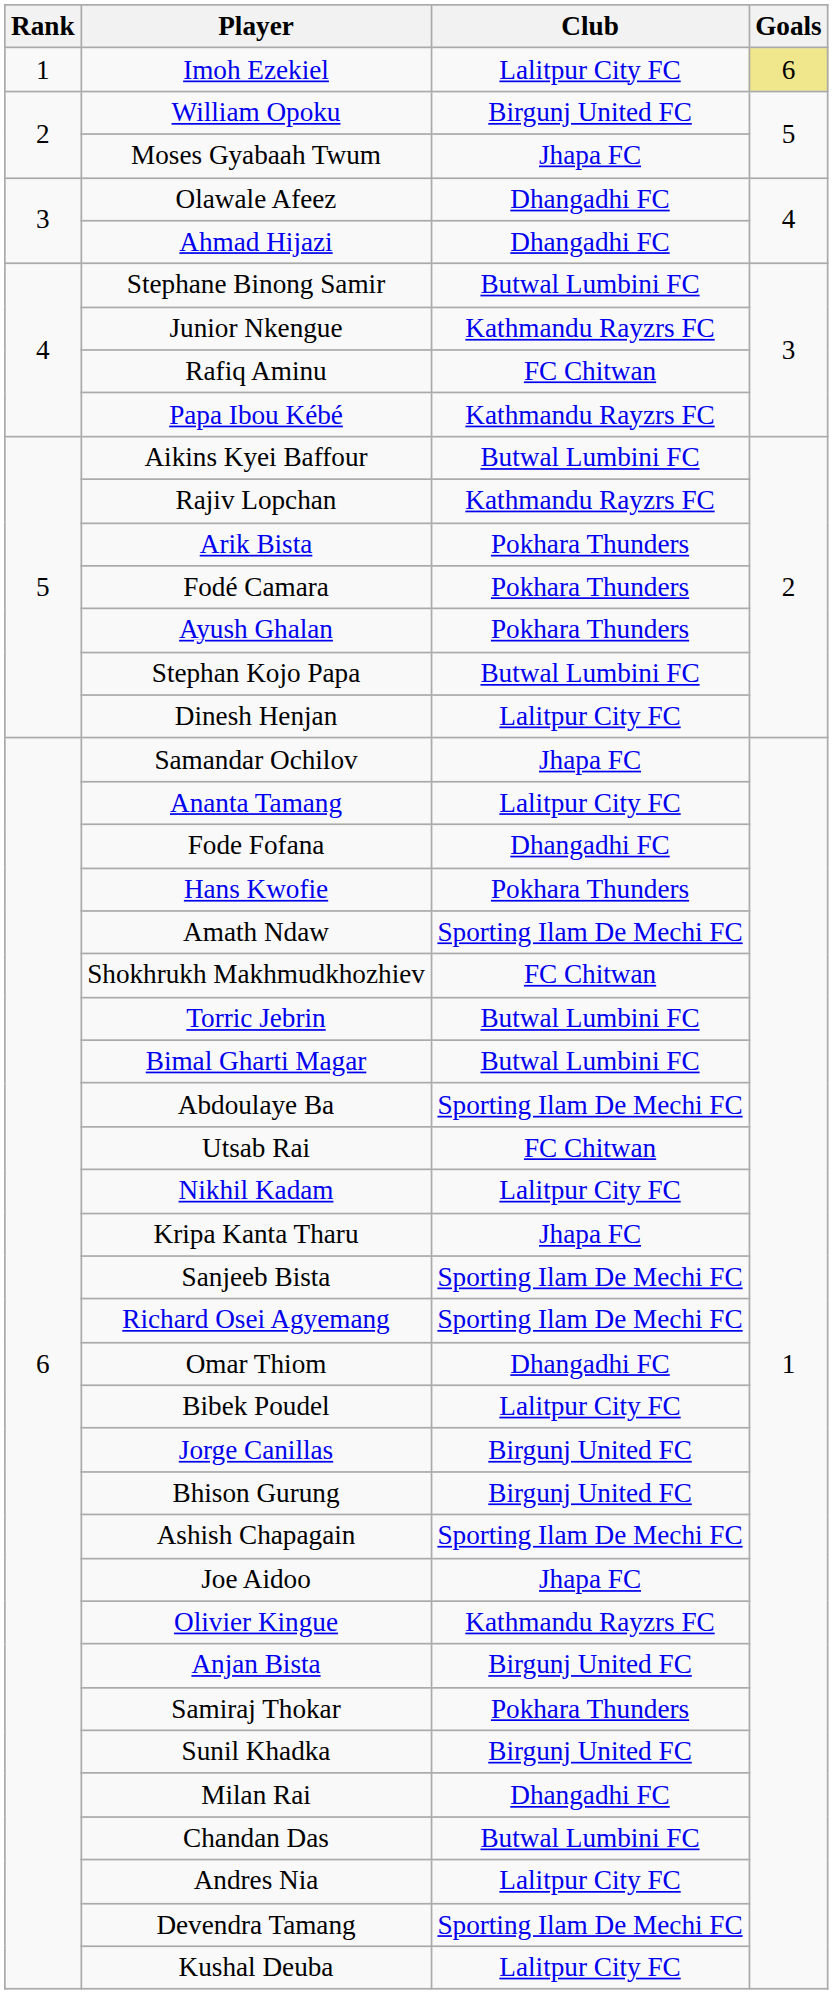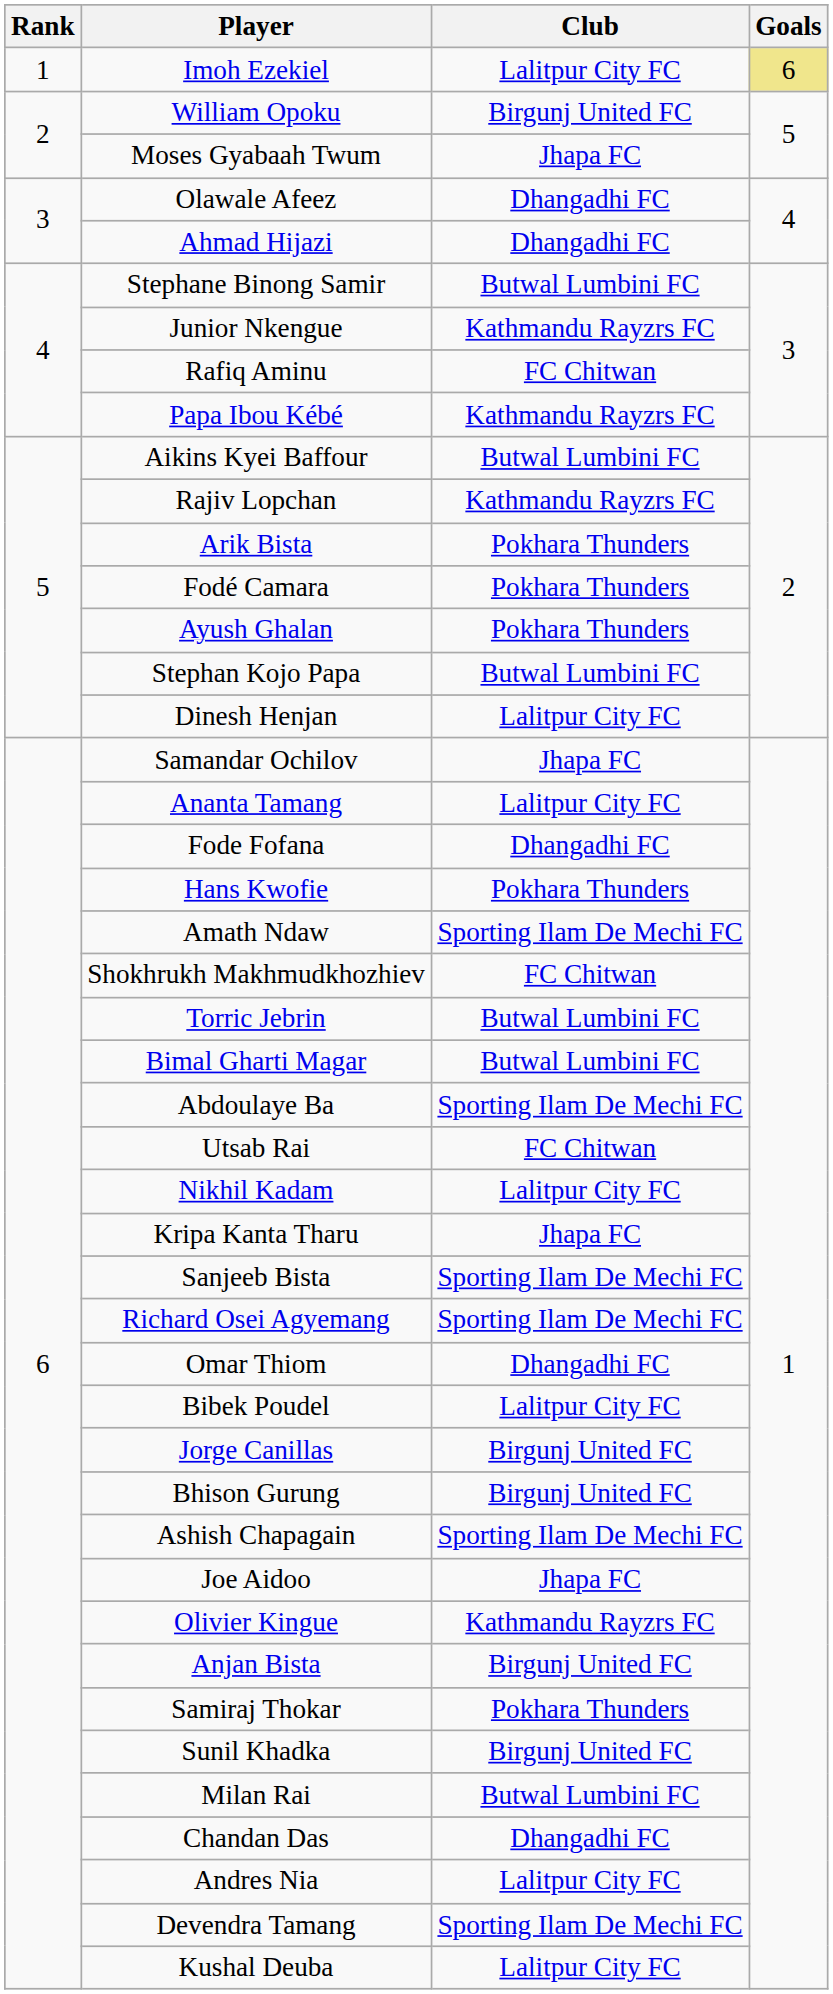Milan Rai | Club: Dhangadhi FC -> Butwal Lumbini FC
Chandan Das | Club: Butwal Lumbini FC -> Dhangadhi FC
